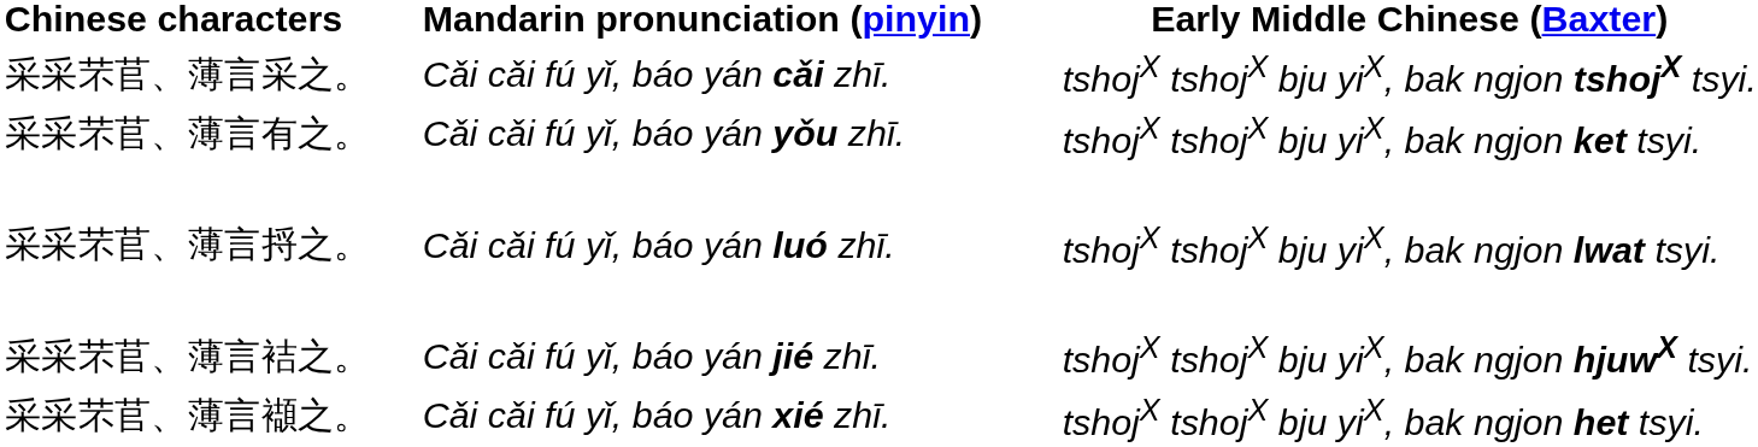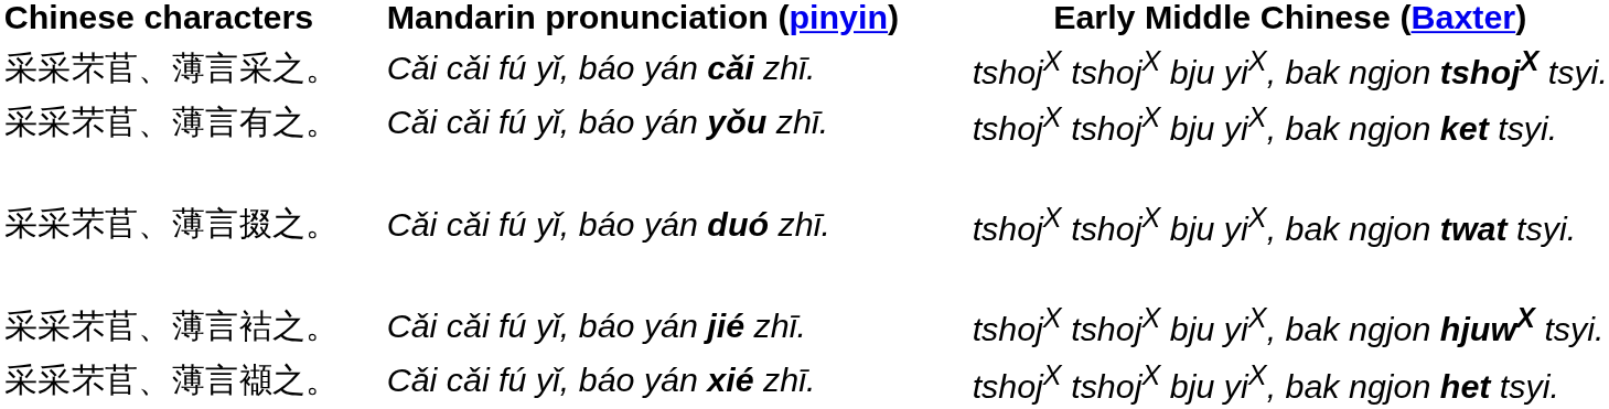+ row: 采采芣苢、薄言掇之。 | Cǎi cǎi fú yǐ, báo yán duó zhī. | tshojX tshojX bju yiX, bak ngjon twat tsyi.
- row: 采采芣苢、薄言捋之。 | Cǎi cǎi fú yǐ, báo yán luó zhī. | tshojX tshojX bju yiX, bak ngjon lwat tsyi.
